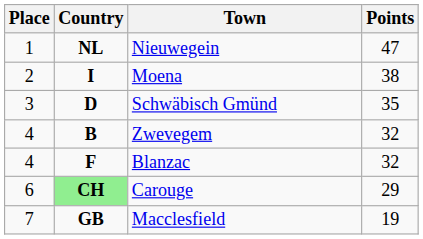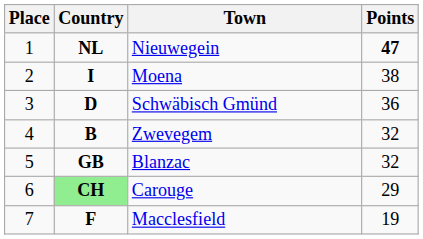Nieuwegein | Points: normal -> bold
Schwäbisch Gmünd | Points: 35 -> 36
Blanzac | Place: 4 -> 5
Blanzac | Country: F -> GB
Macclesfield | Country: GB -> F
